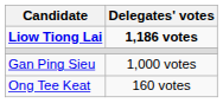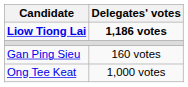Gan Ping Sieu | Delegates' votes: 1,000 votes -> 160 votes
Ong Tee Keat | Delegates' votes: 160 votes -> 1,000 votes
